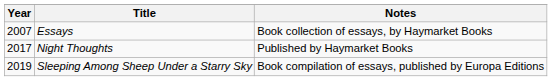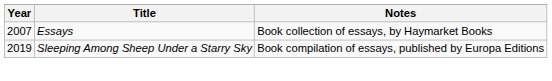- row: 2017 | Night Thoughts | Published by Haymarket Books
